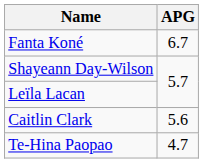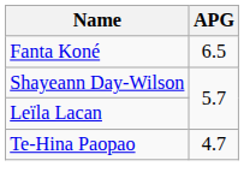Fanta Koné | APG: 6.7 -> 6.5
- row: Caitlin Clark | 5.6
